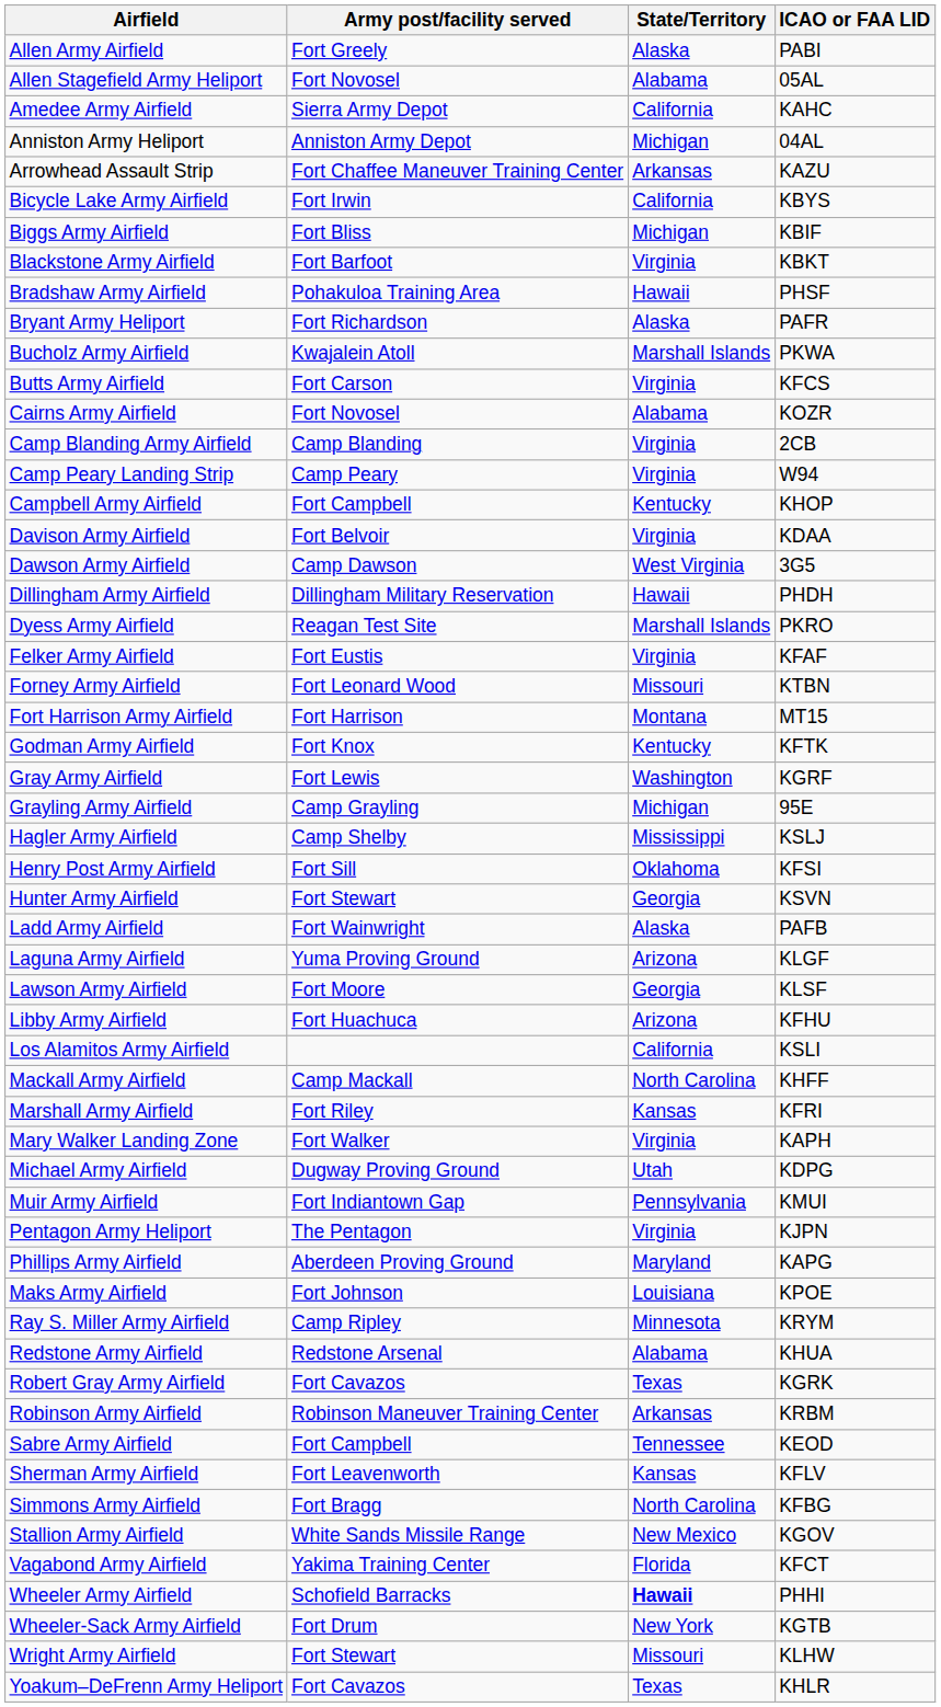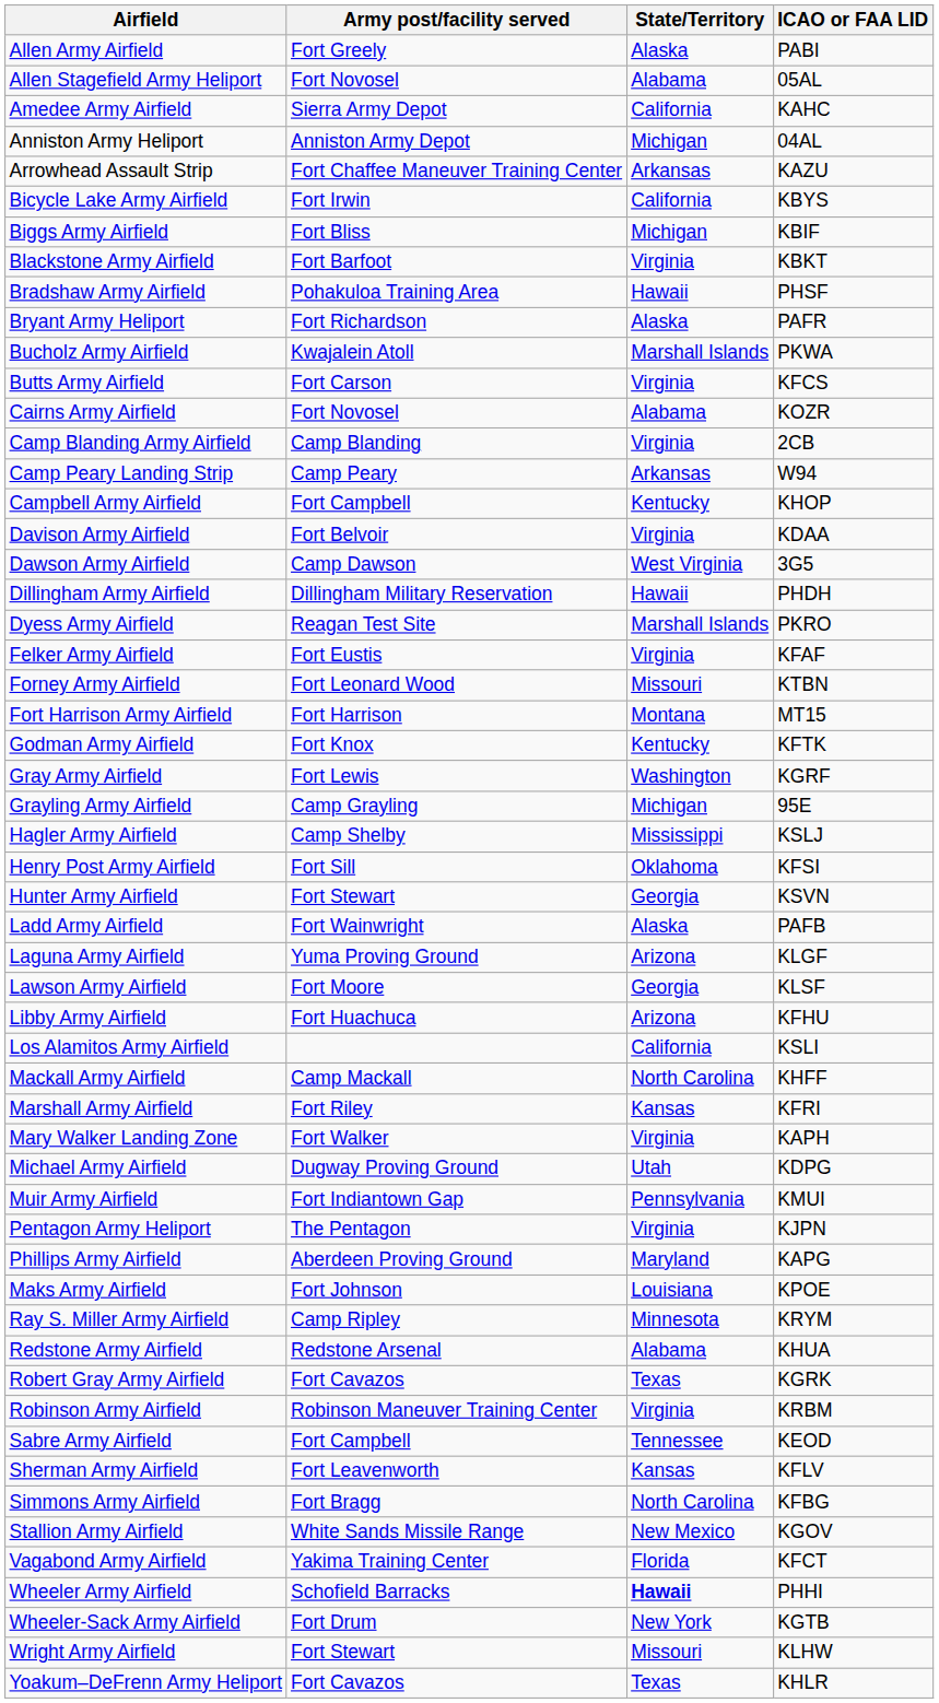Camp Peary Landing Strip | State/Territory: Virginia -> Arkansas
Robinson Army Airfield | State/Territory: Arkansas -> Virginia
